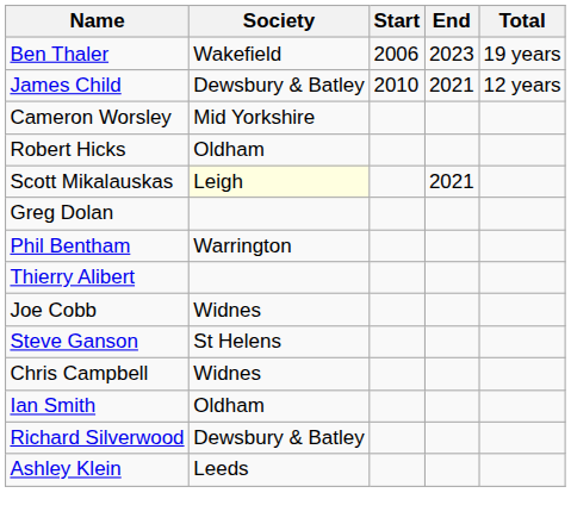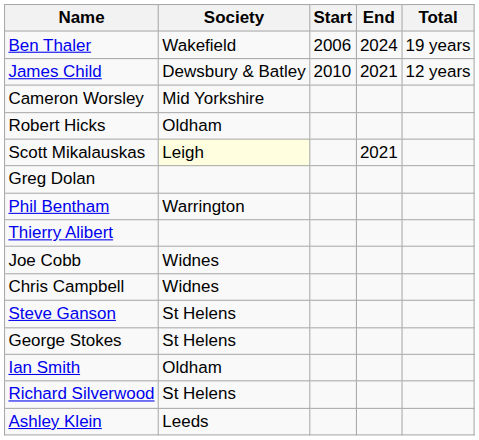Ben Thaler | End: 2023 -> 2024
rows swapped: Chris Campbell <-> Steve Ganson
+ row: George Stokes | St Helens
Richard Silverwood | Society: Dewsbury & Batley -> St Helens
